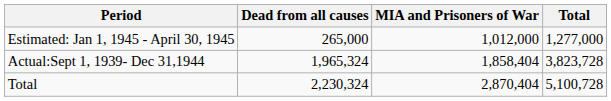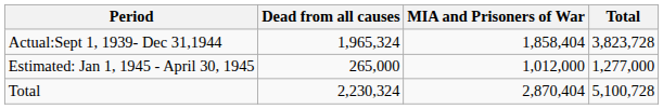rows swapped: Actual:Sept 1, 1939- Dec 31,1944 <-> Estimated: Jan 1, 1945 - April 30, 1945
